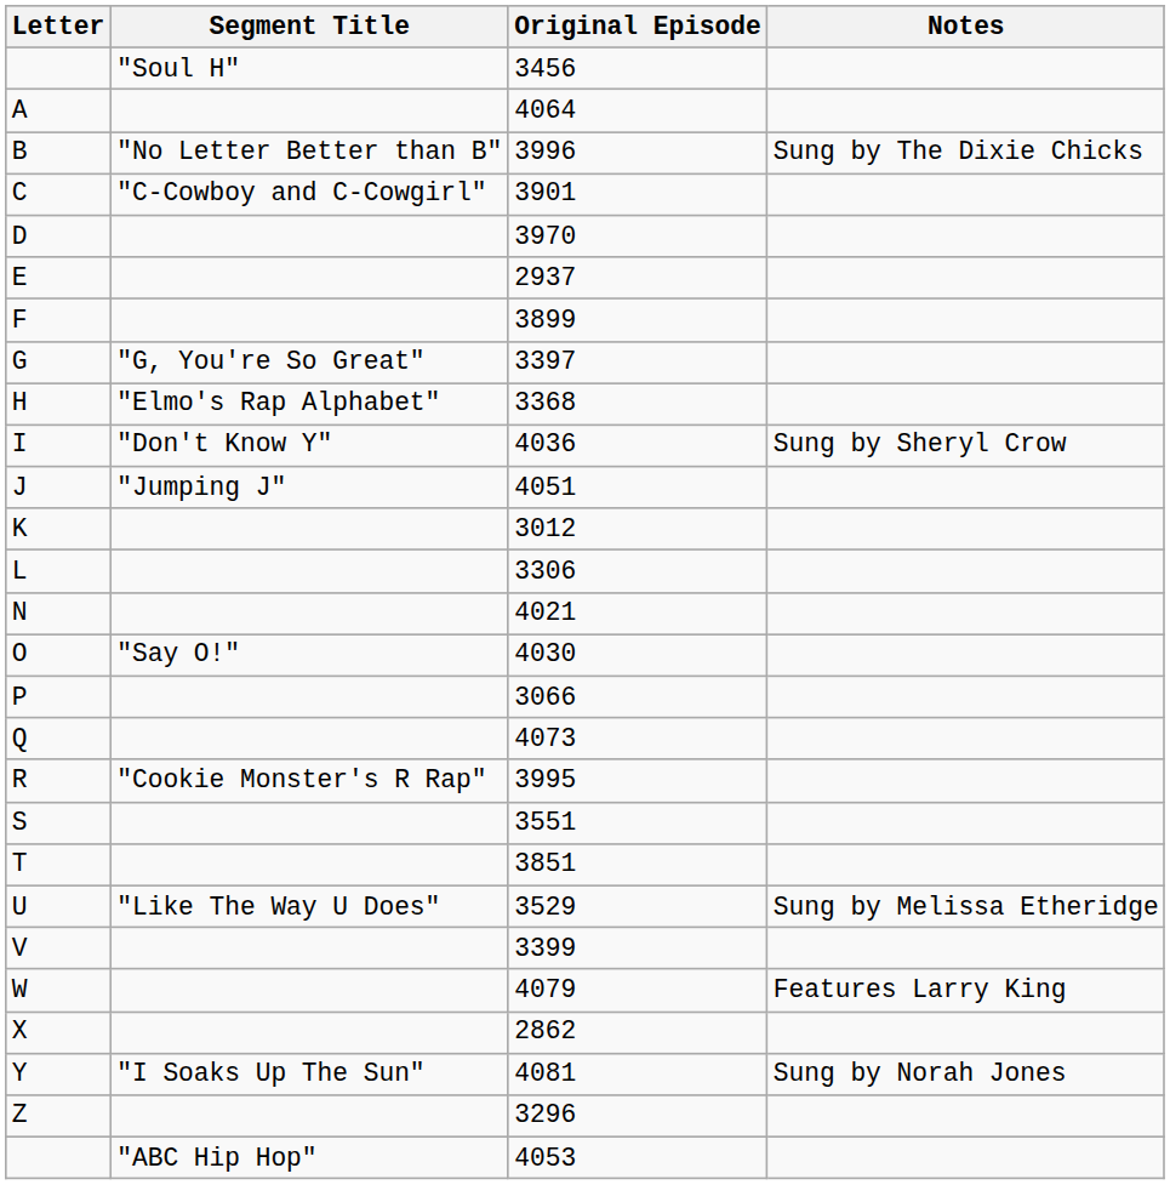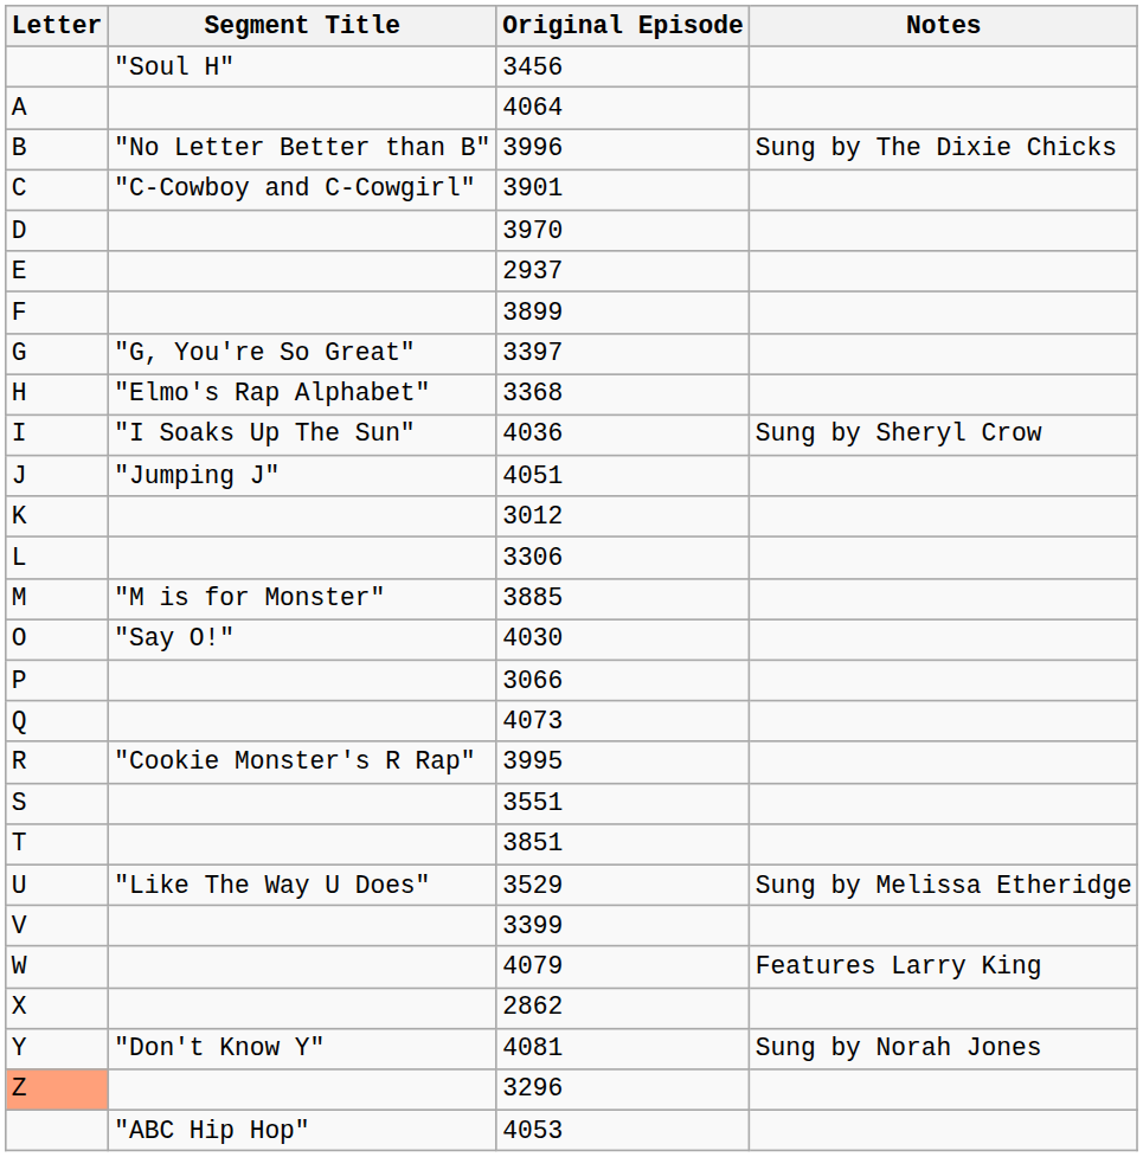4036 | Segment Title: "Don't Know Y" -> "I Soaks Up The Sun"
+ row: M | "M is for Monster" | 3885
- row: N | 4021
4081 | Segment Title: "I Soaks Up The Sun" -> "Don't Know Y"
3296 | Letter: no background -> lightsalmon background
